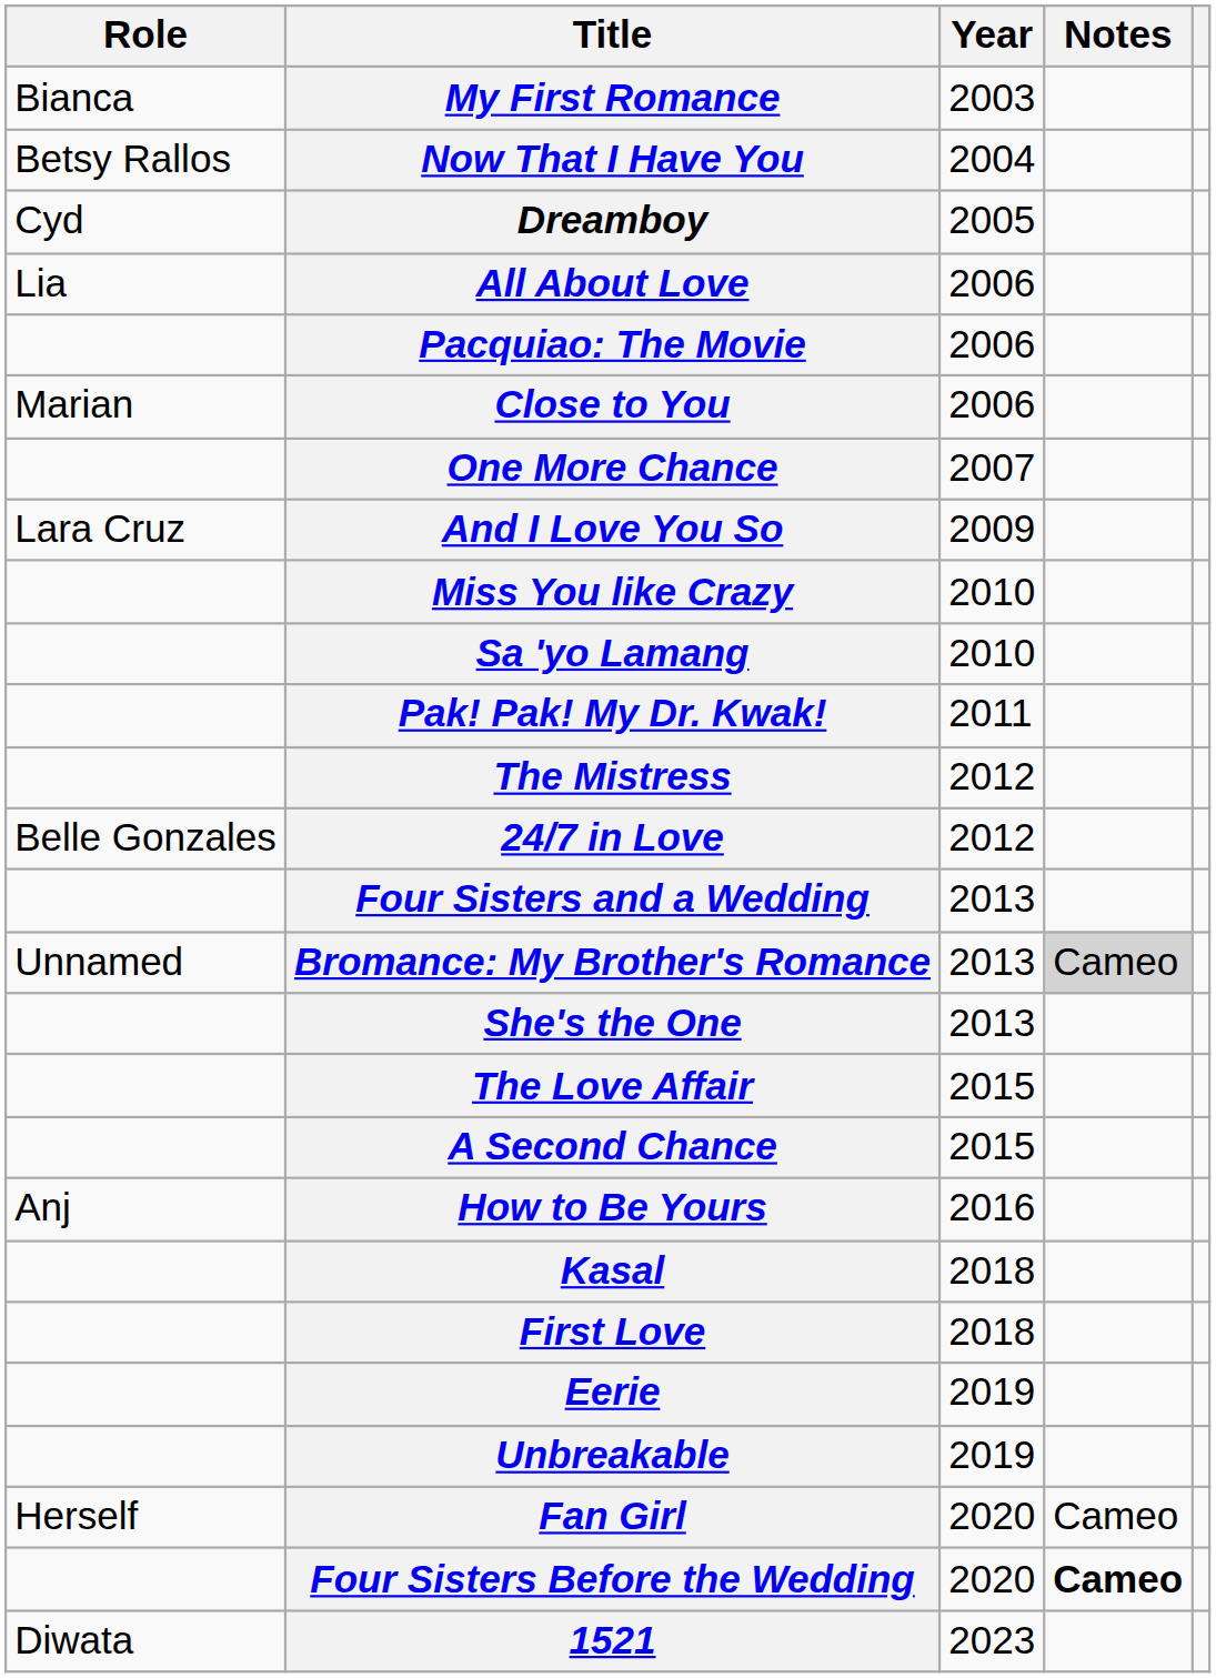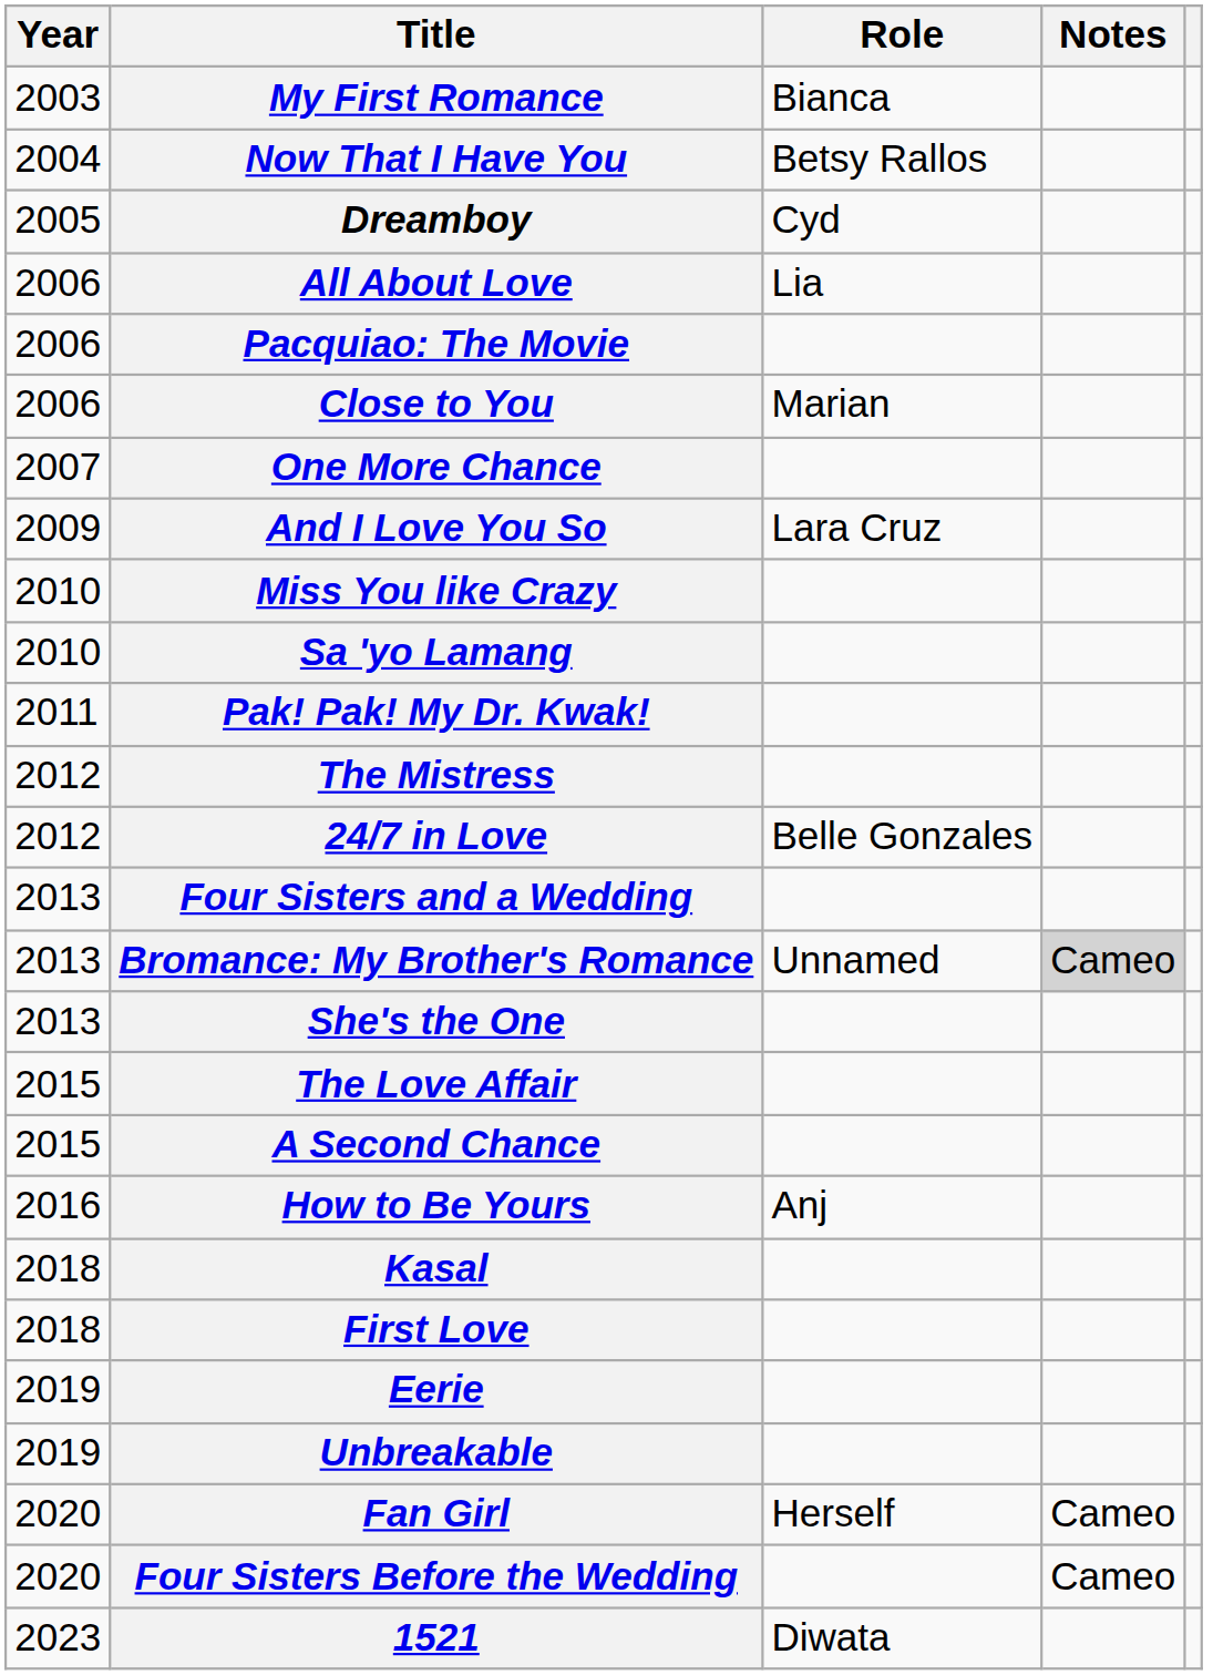columns swapped: Year <-> Role
Four Sisters Before the Wedding | Notes: bold -> normal
